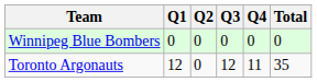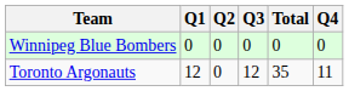columns swapped: Q4 <-> Total
